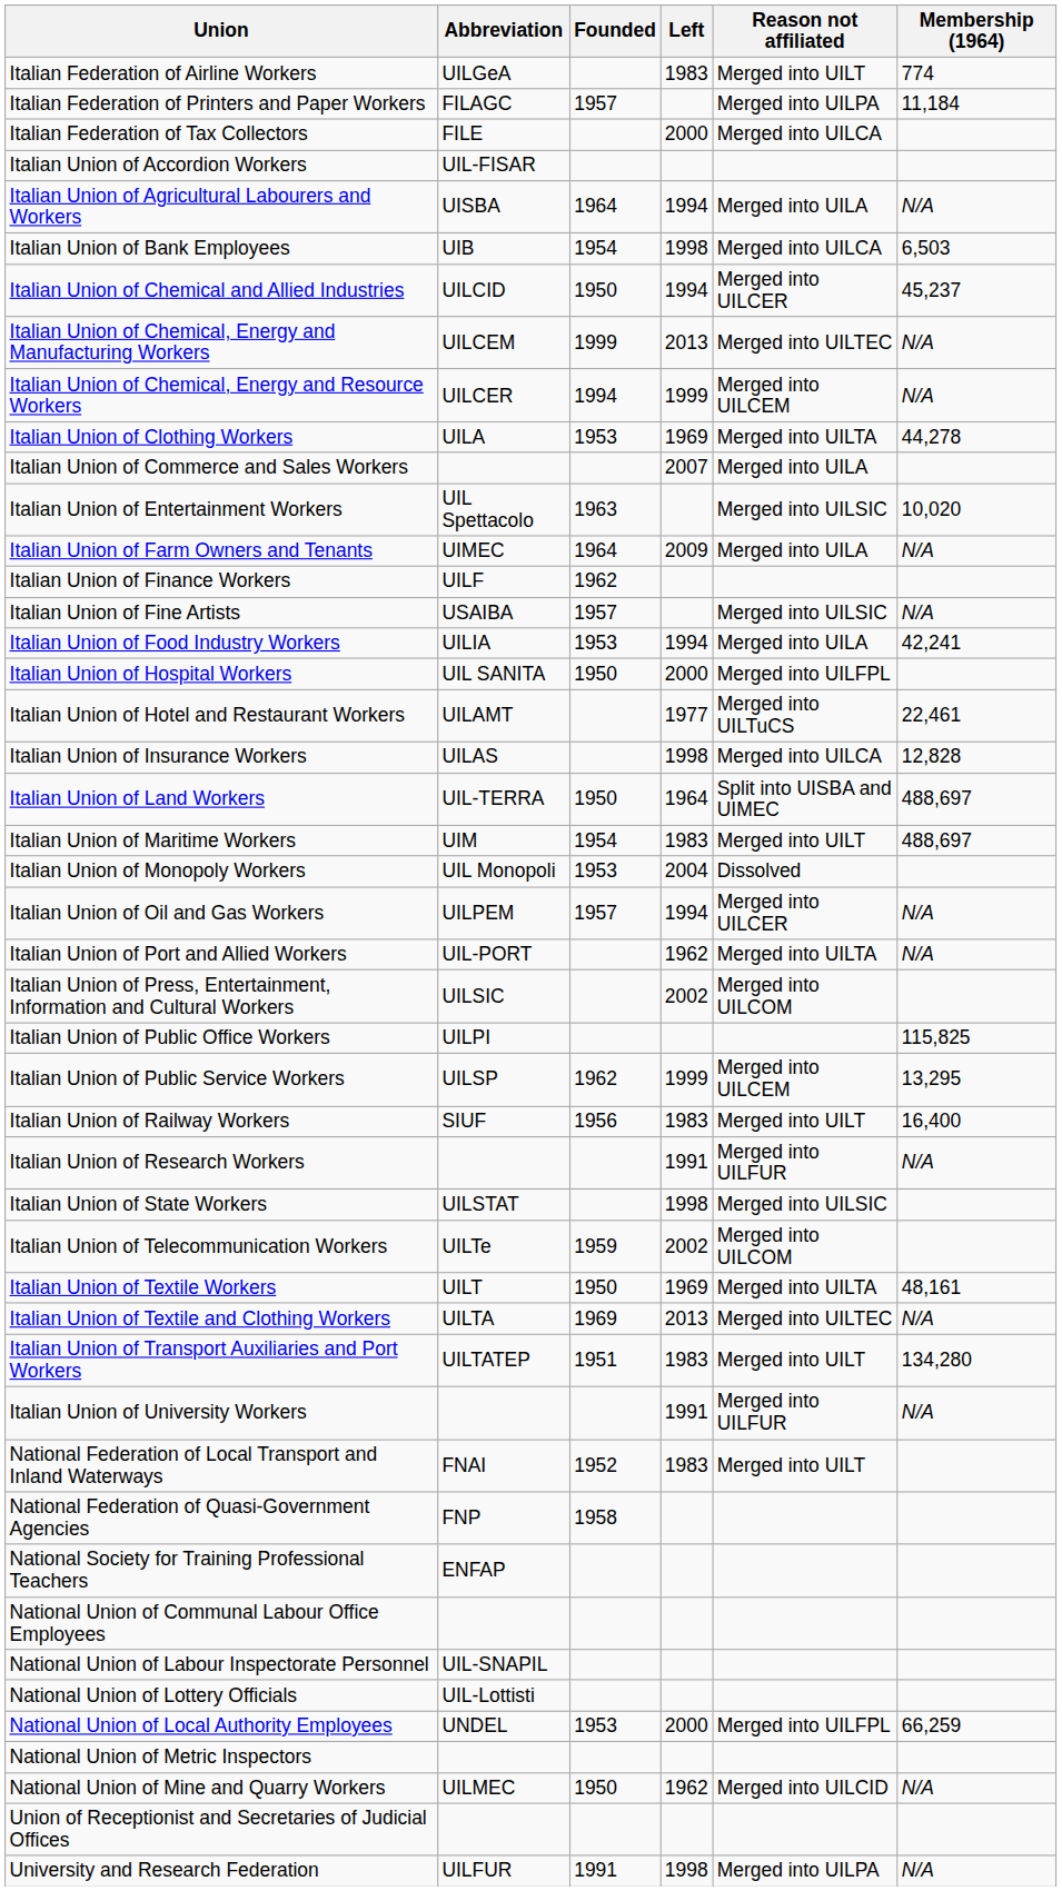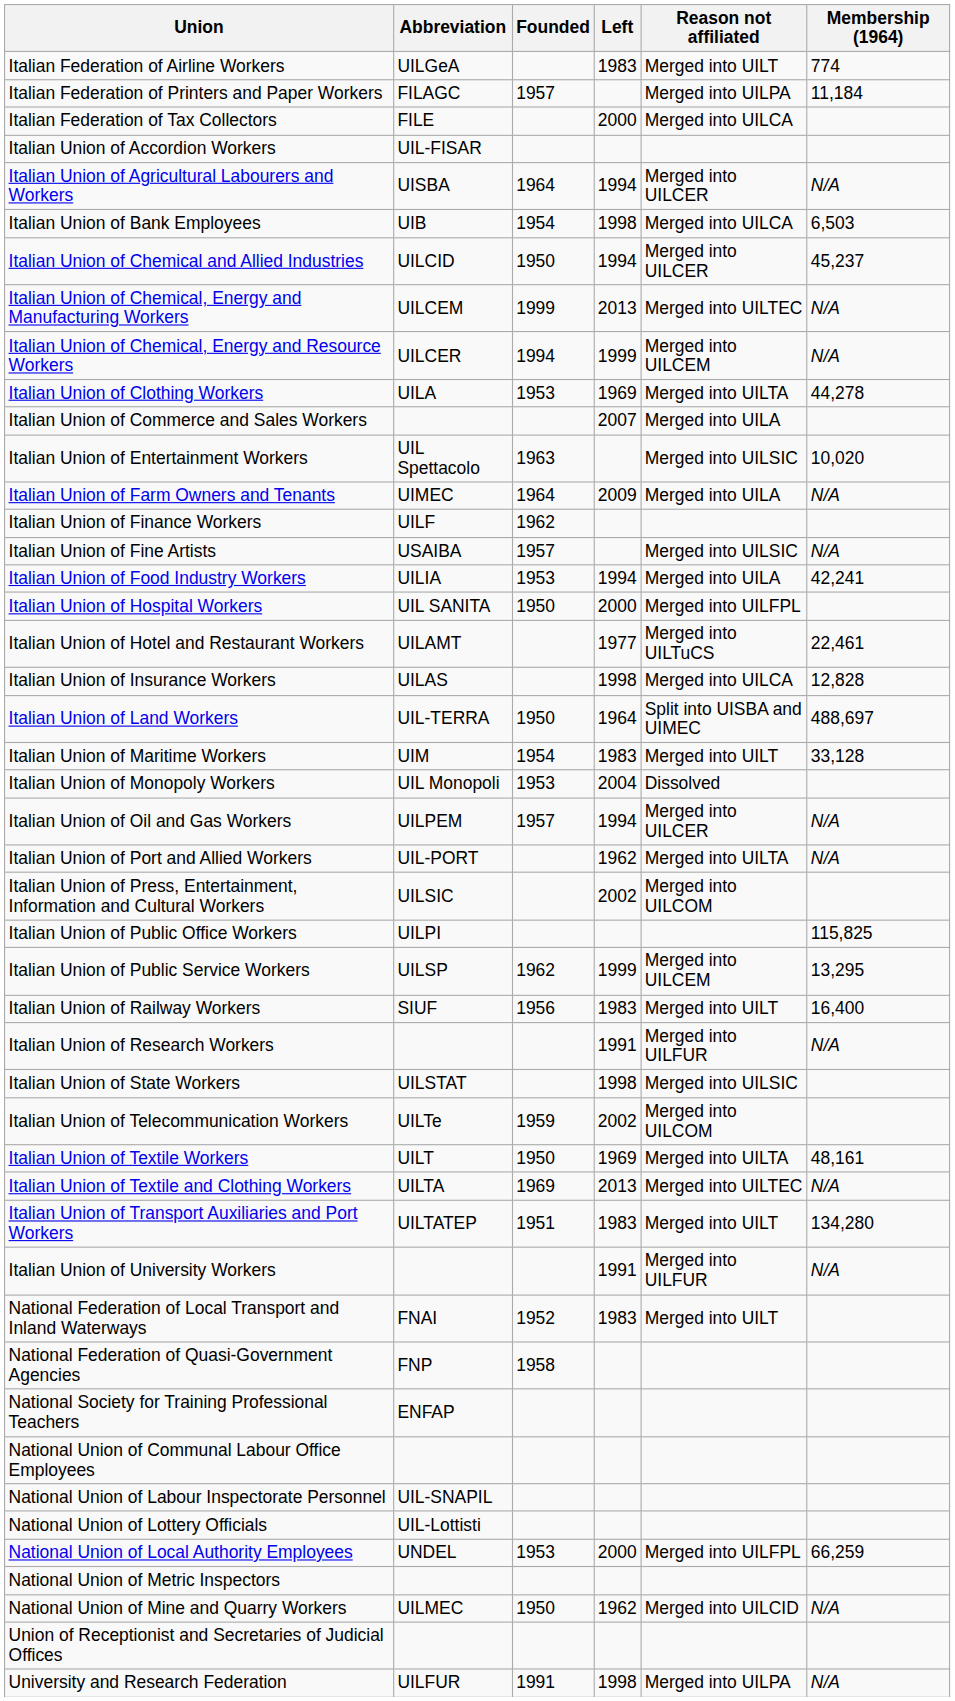Italian Union of Agricultural Labourers and Workers | Reason not affiliated: Merged into UILA -> Merged into UILCER
Italian Union of Maritime Workers | Membership (1964): 488,697 -> 33,128
